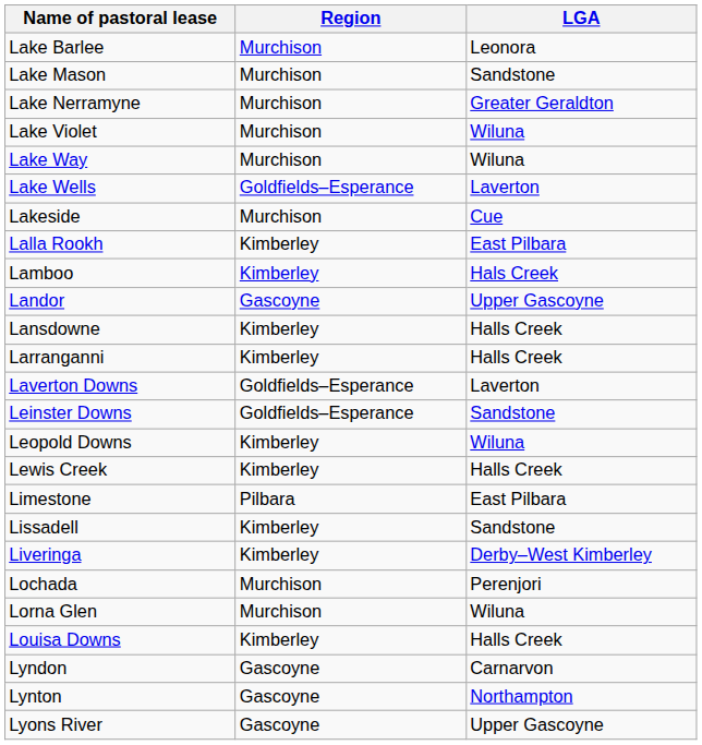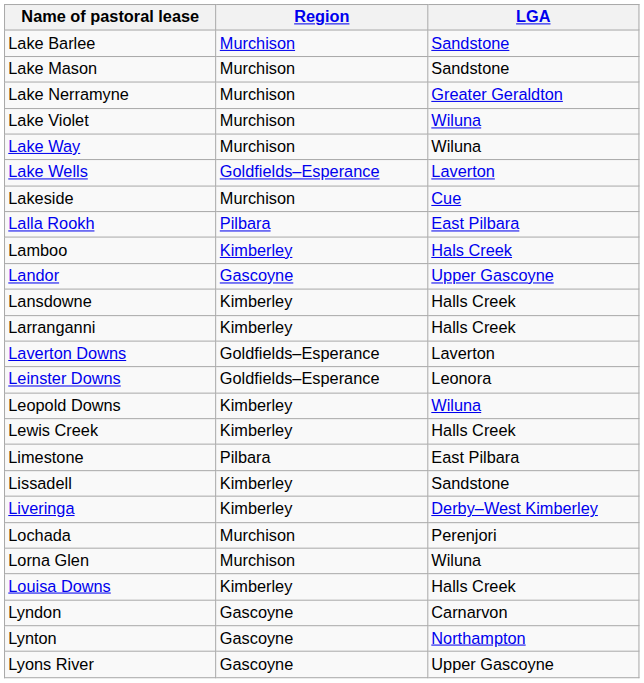Lake Barlee | LGA: Leonora -> Sandstone
Lalla Rookh | Region: Kimberley -> Pilbara
Leinster Downs | LGA: Sandstone -> Leonora
